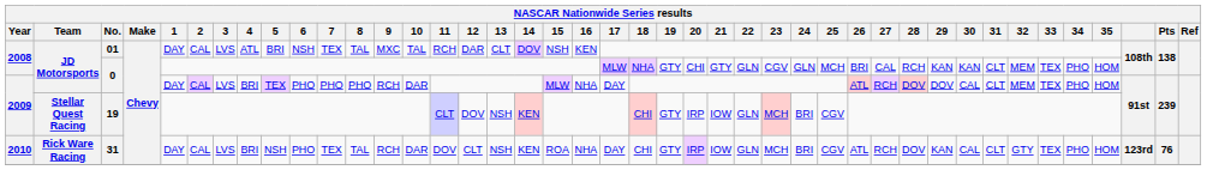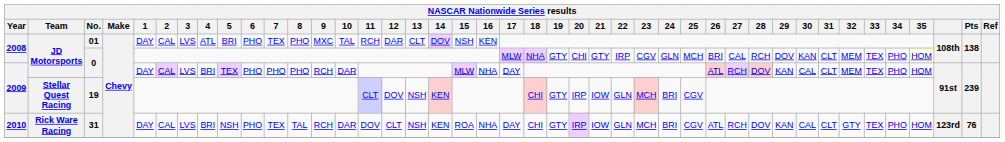01 | 6: NSH -> PHO
01 | 8: TAL -> PHO
2008 / 0 | 22: GLN -> IRP
2008 / 0 | 29: KAN -> DOV
2008 / 0 | 35: no background -> lightyellow background
2009 / 0 | 29: DOV -> KAN
